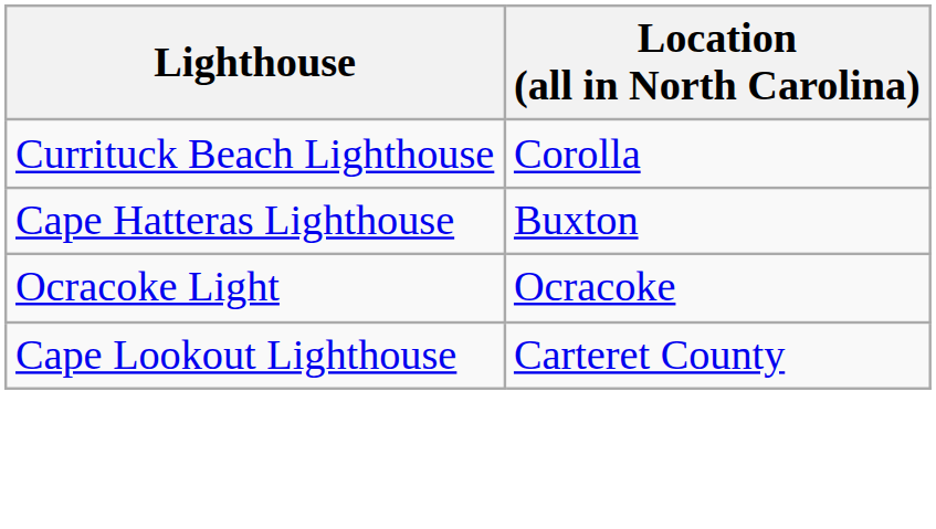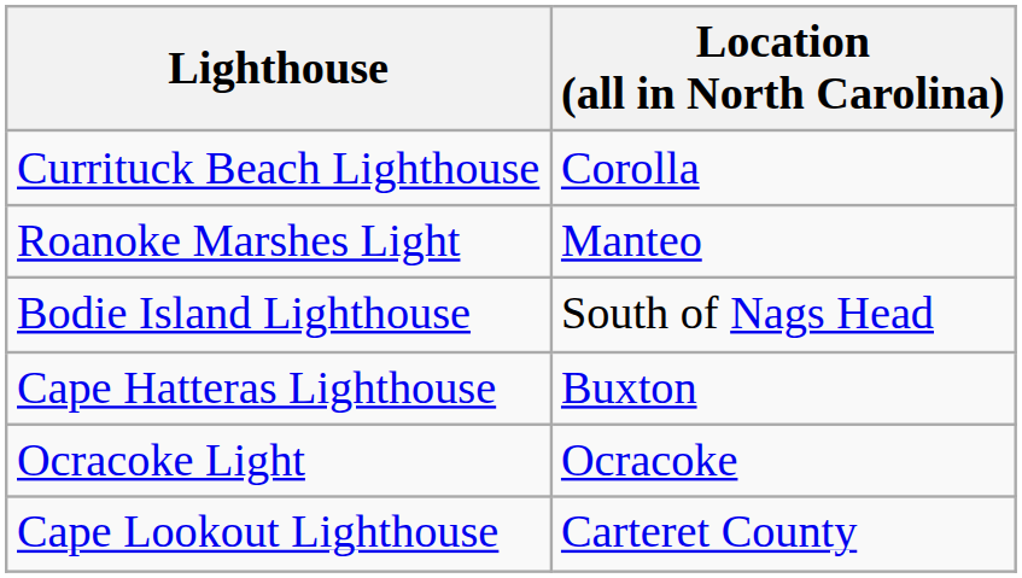+ row: Roanoke Marshes Light | Manteo
+ row: Bodie Island Lighthouse | South of Nags Head
